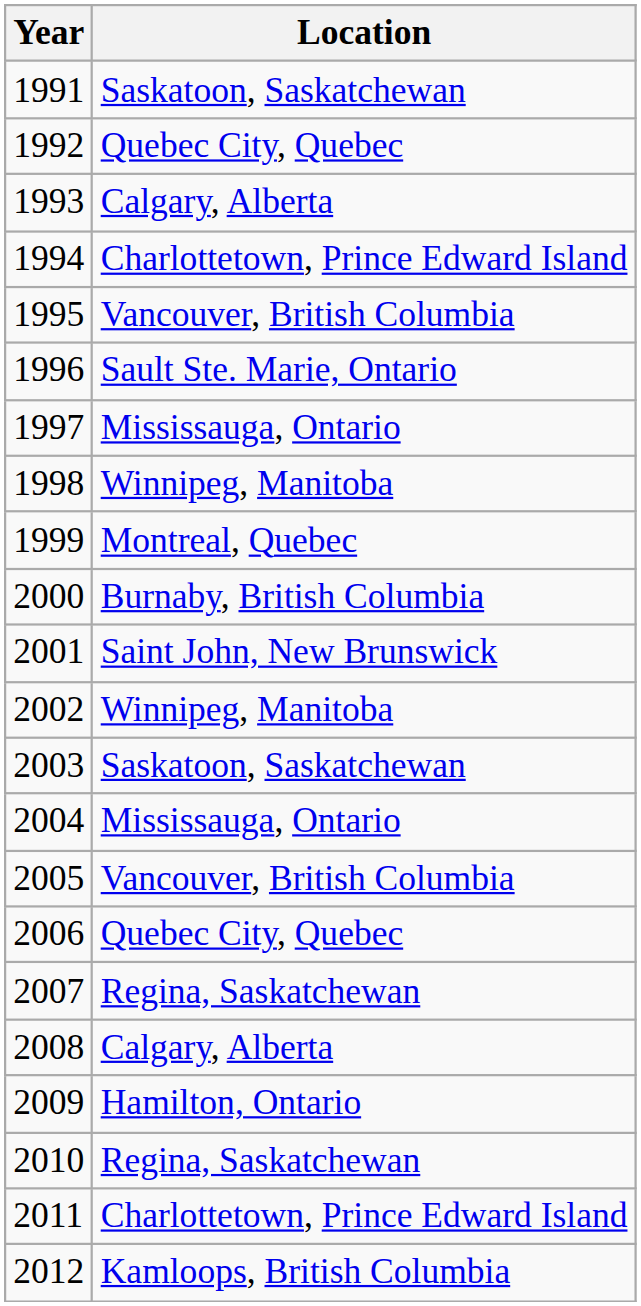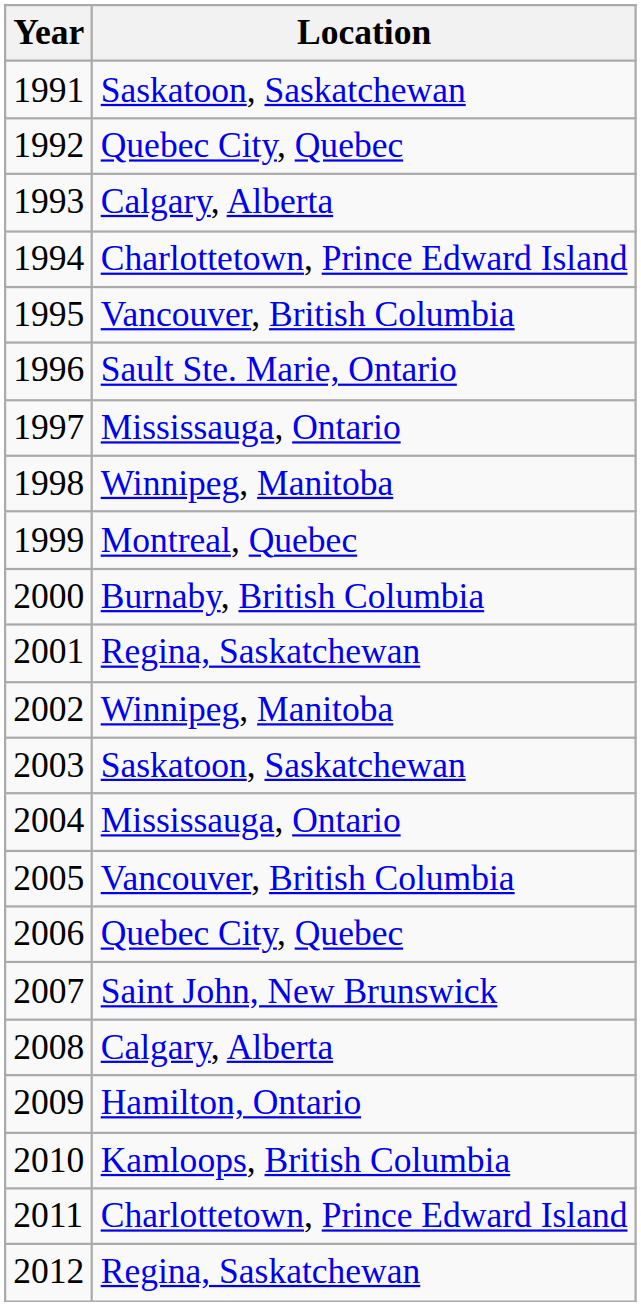2001 | Location: Saint John, New Brunswick -> Regina, Saskatchewan
2007 | Location: Regina, Saskatchewan -> Saint John, New Brunswick
2010 | Location: Regina, Saskatchewan -> Kamloops, British Columbia
2012 | Location: Kamloops, British Columbia -> Regina, Saskatchewan
